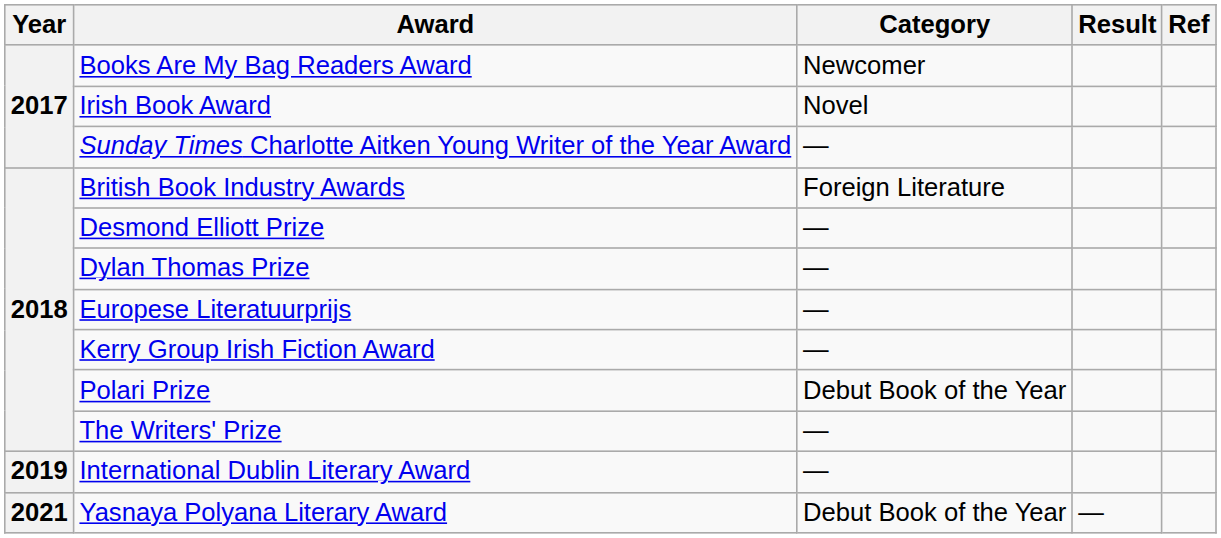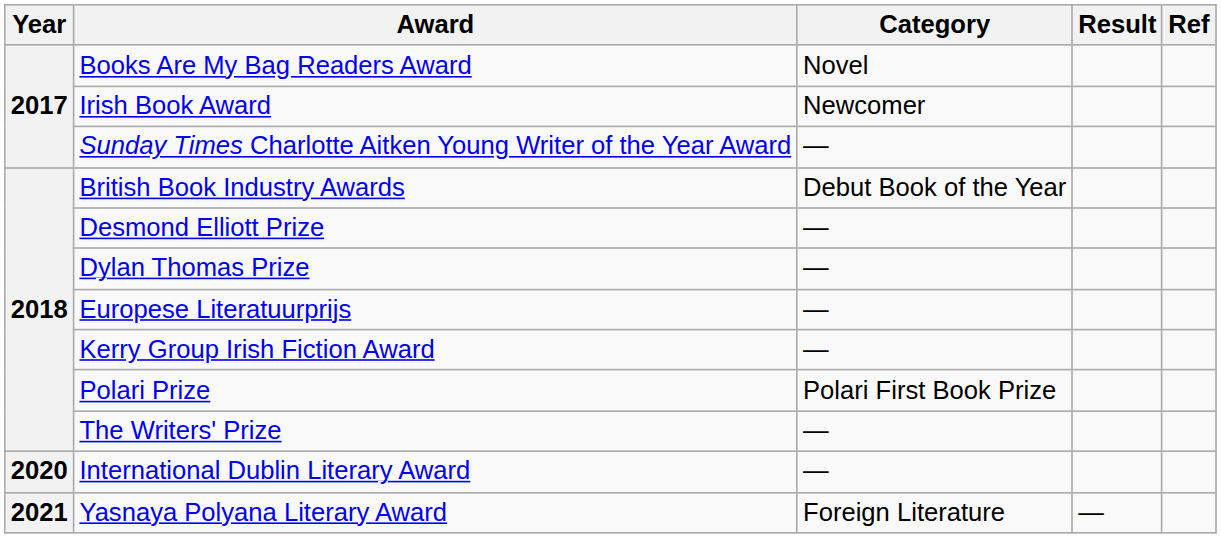Books Are My Bag Readers Award | Category: Newcomer -> Novel
Irish Book Award | Category: Novel -> Newcomer
British Book Industry Awards | Category: Foreign Literature -> Debut Book of the Year
Polari Prize | Category: Debut Book of the Year -> Polari First Book Prize
International Dublin Literary Award | Year: 2019 -> 2020
Yasnaya Polyana Literary Award | Category: Debut Book of the Year -> Foreign Literature
